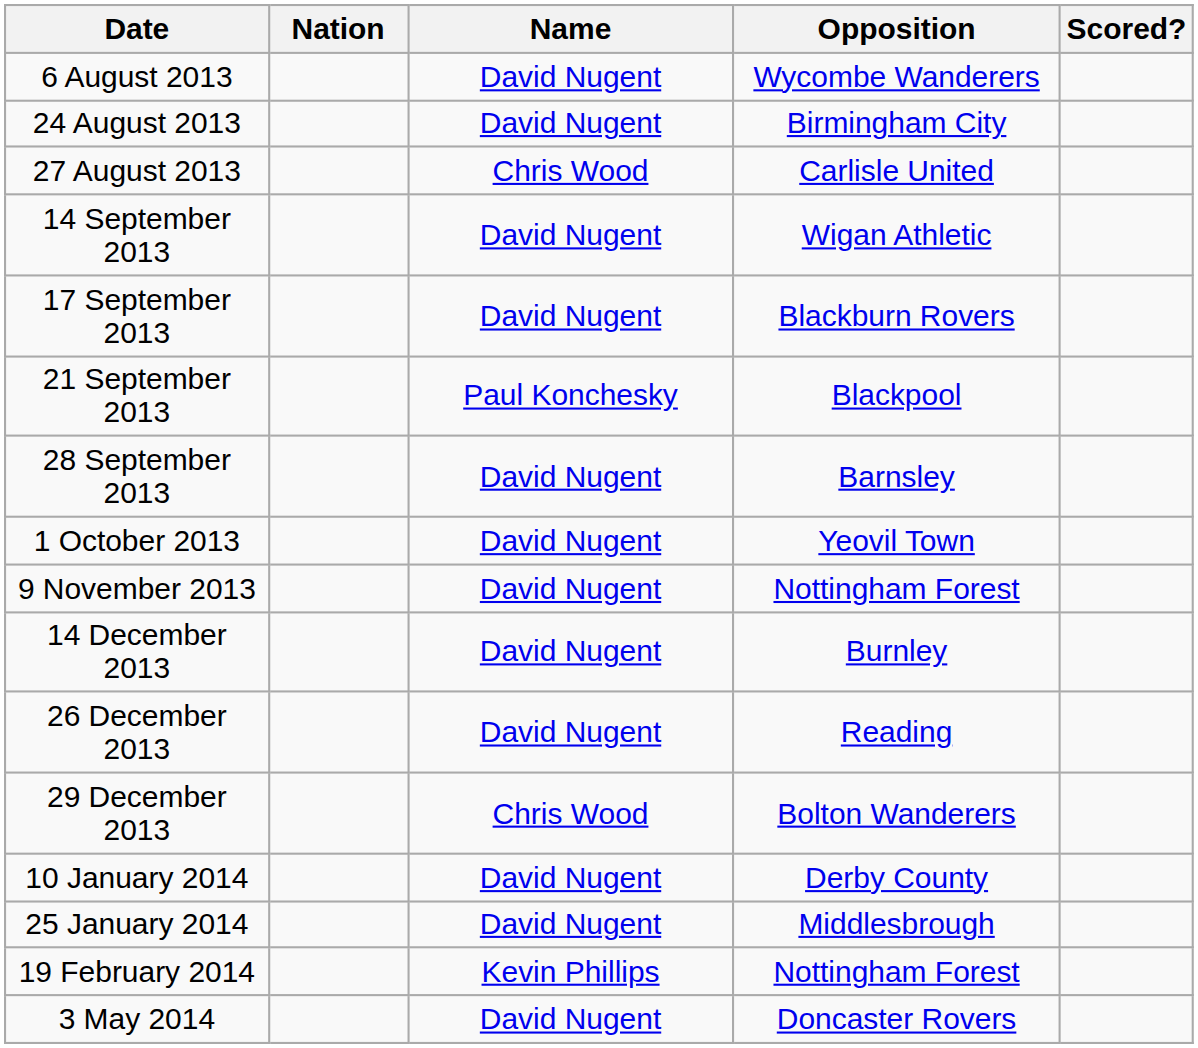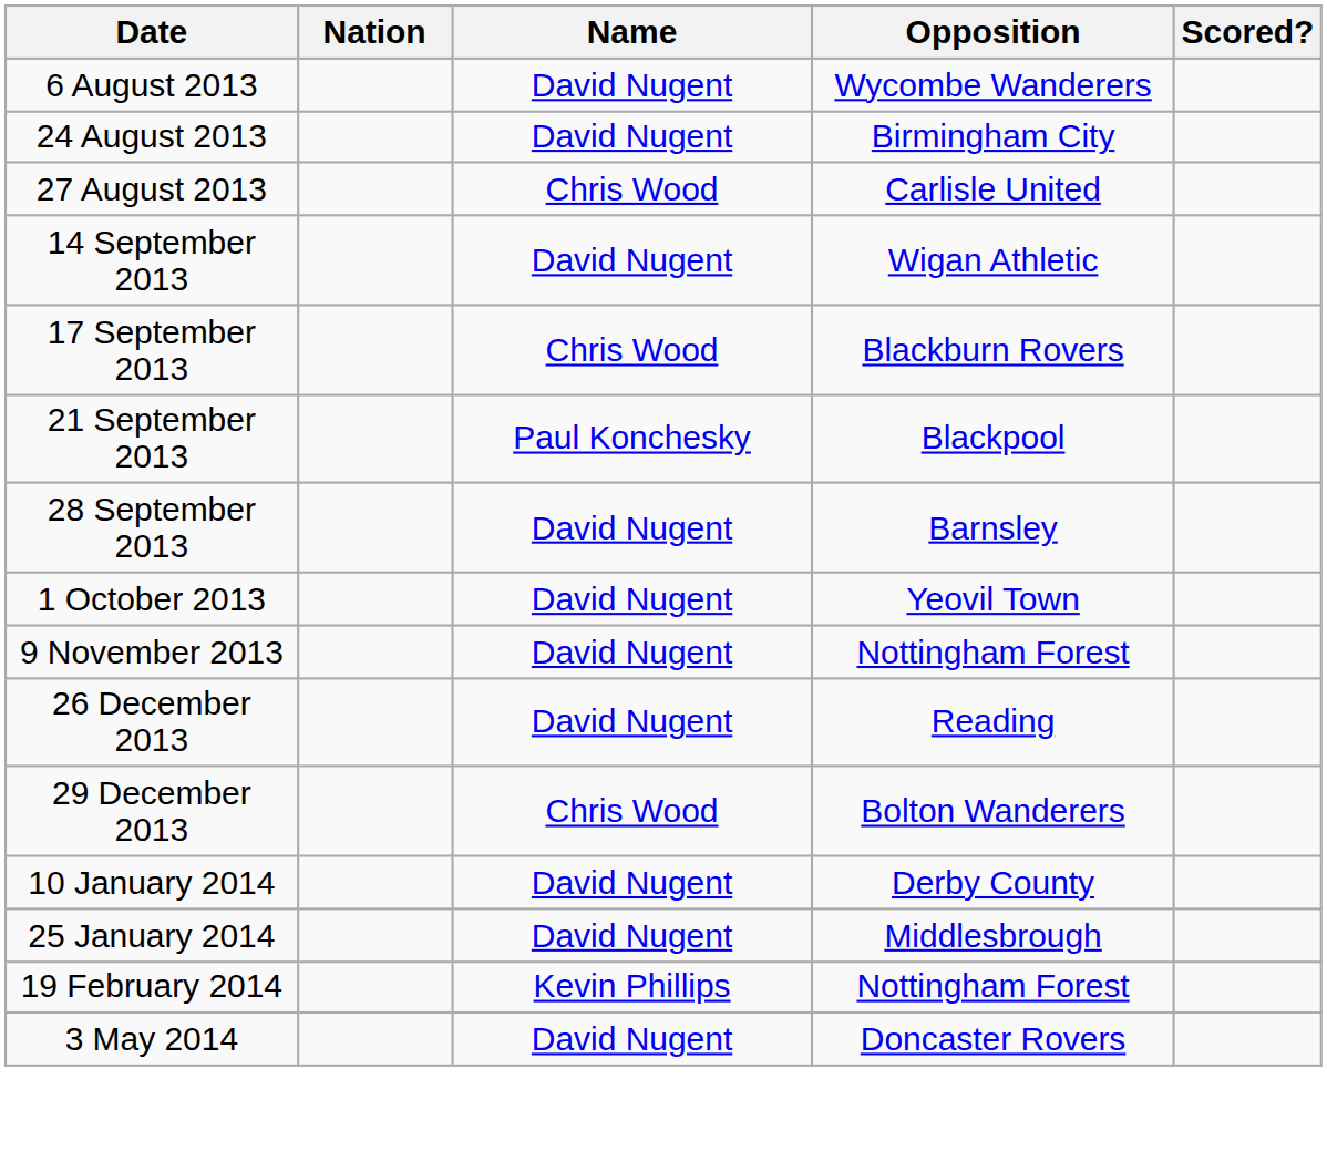17 September 2013 | Name: David Nugent -> Chris Wood
- row: 14 December 2013 | David Nugent | Burnley
